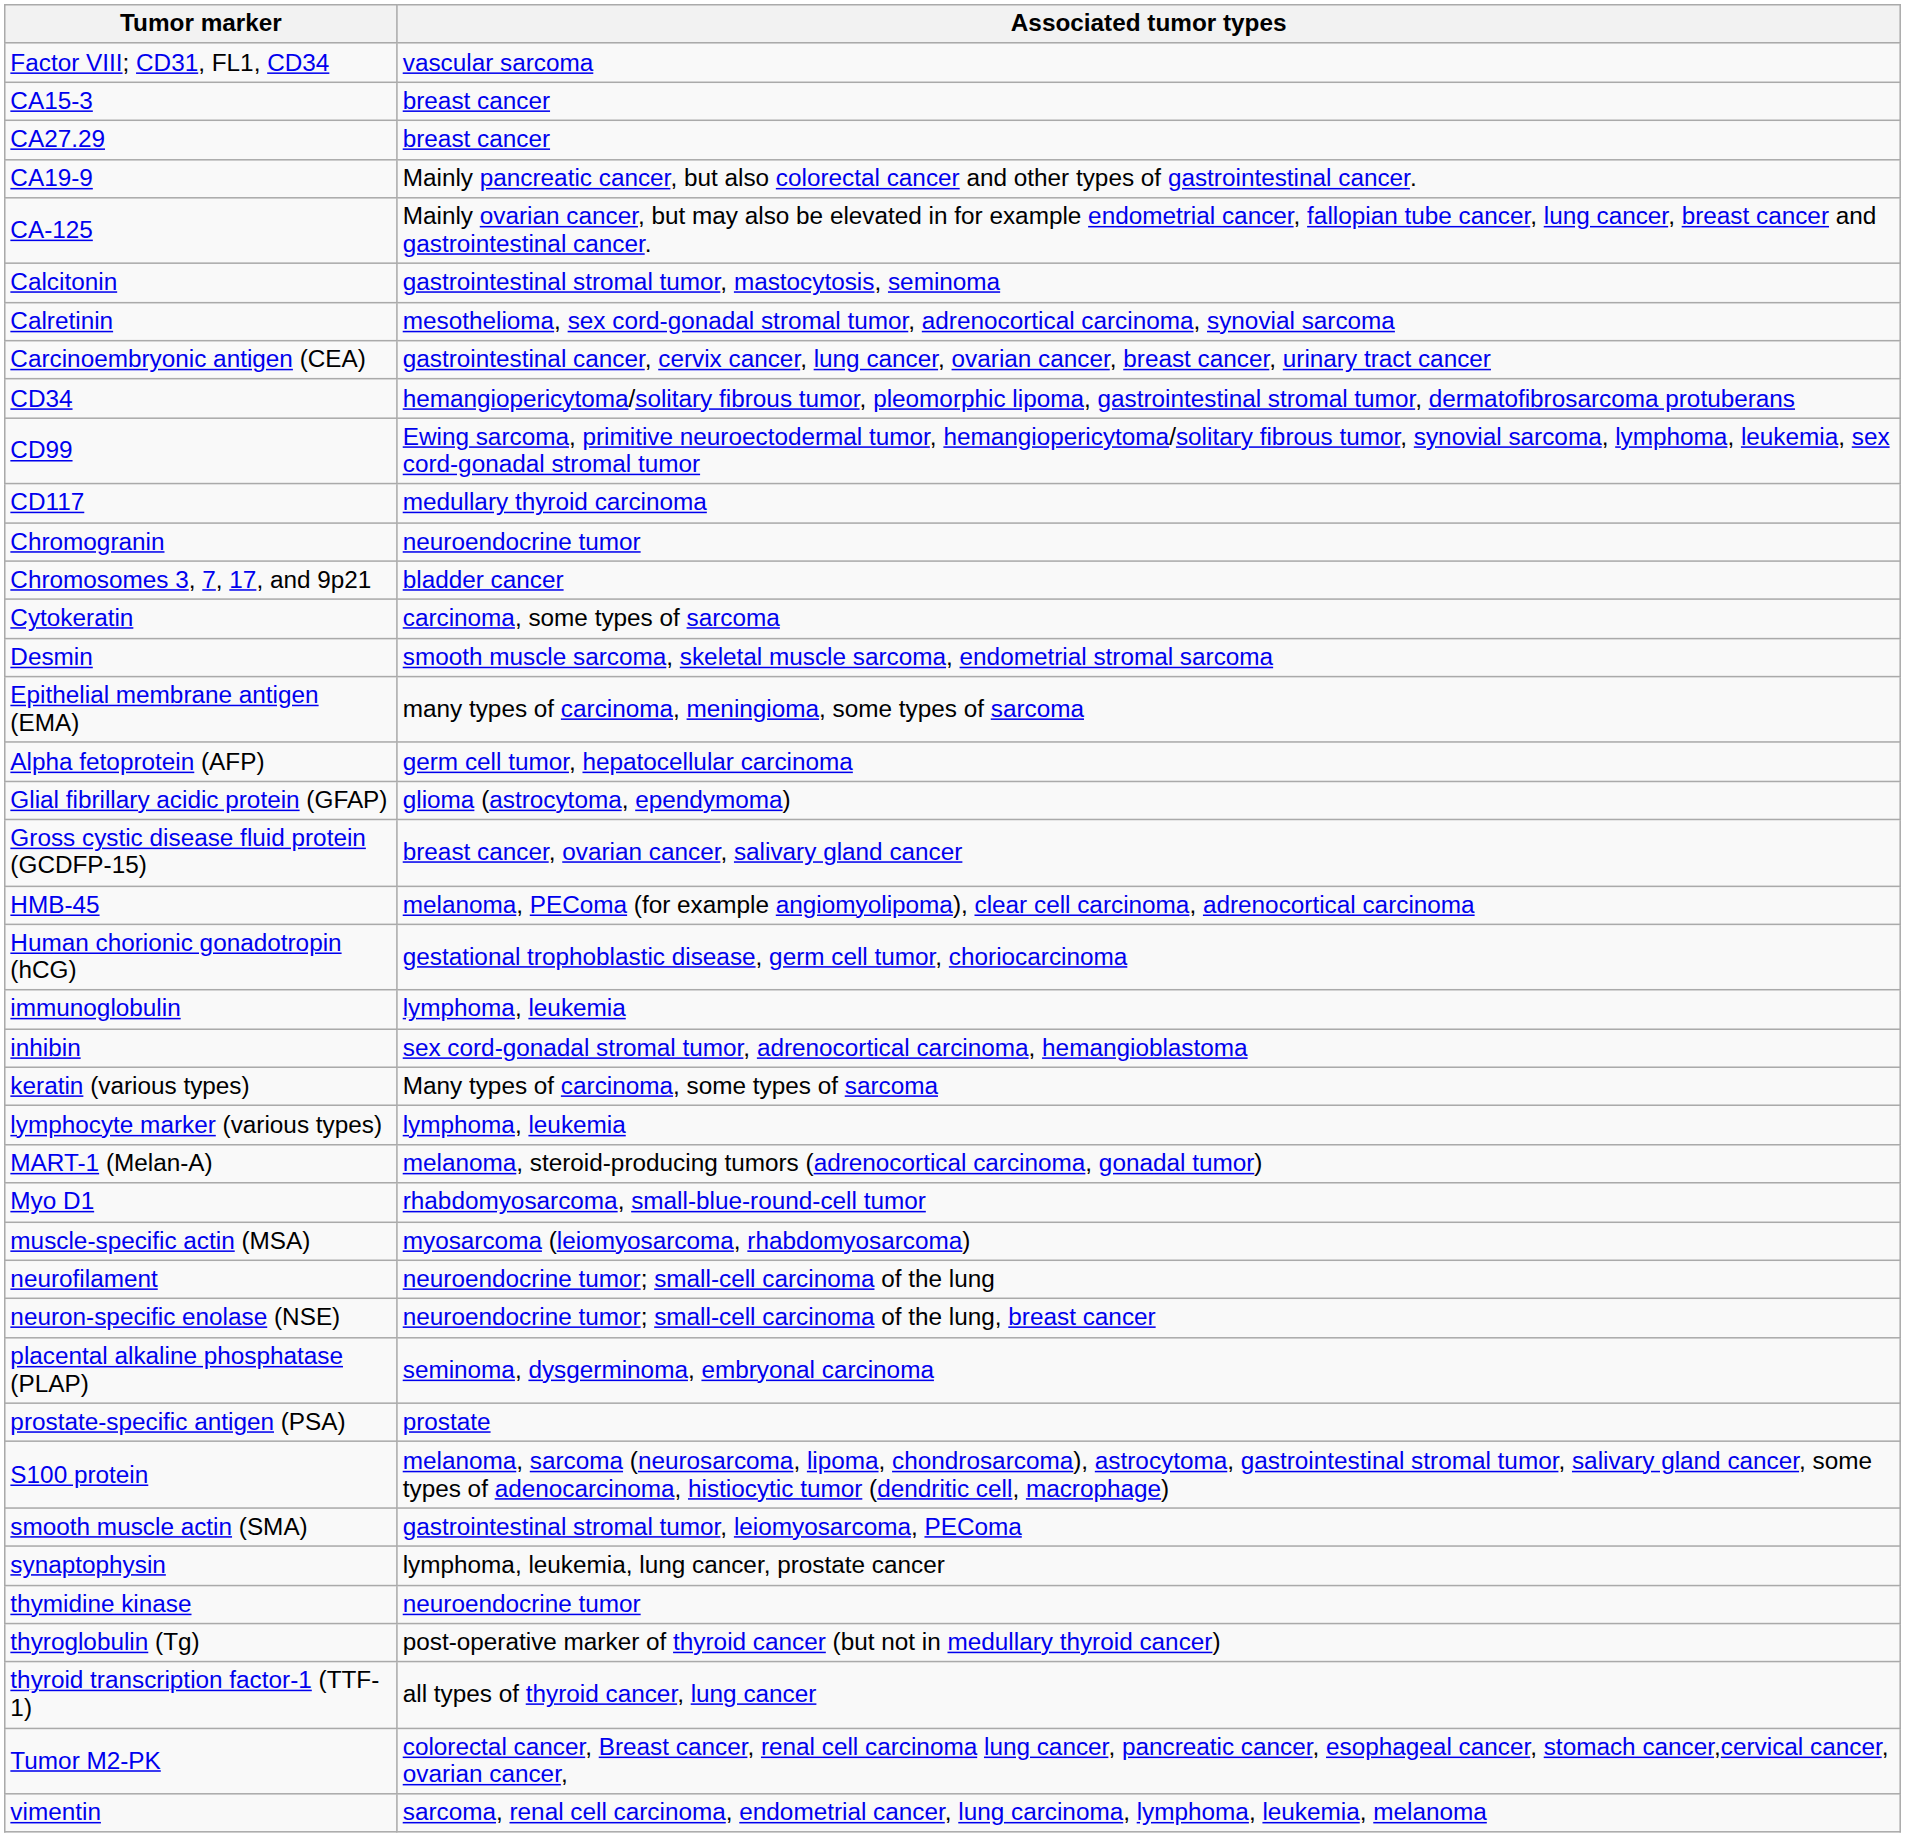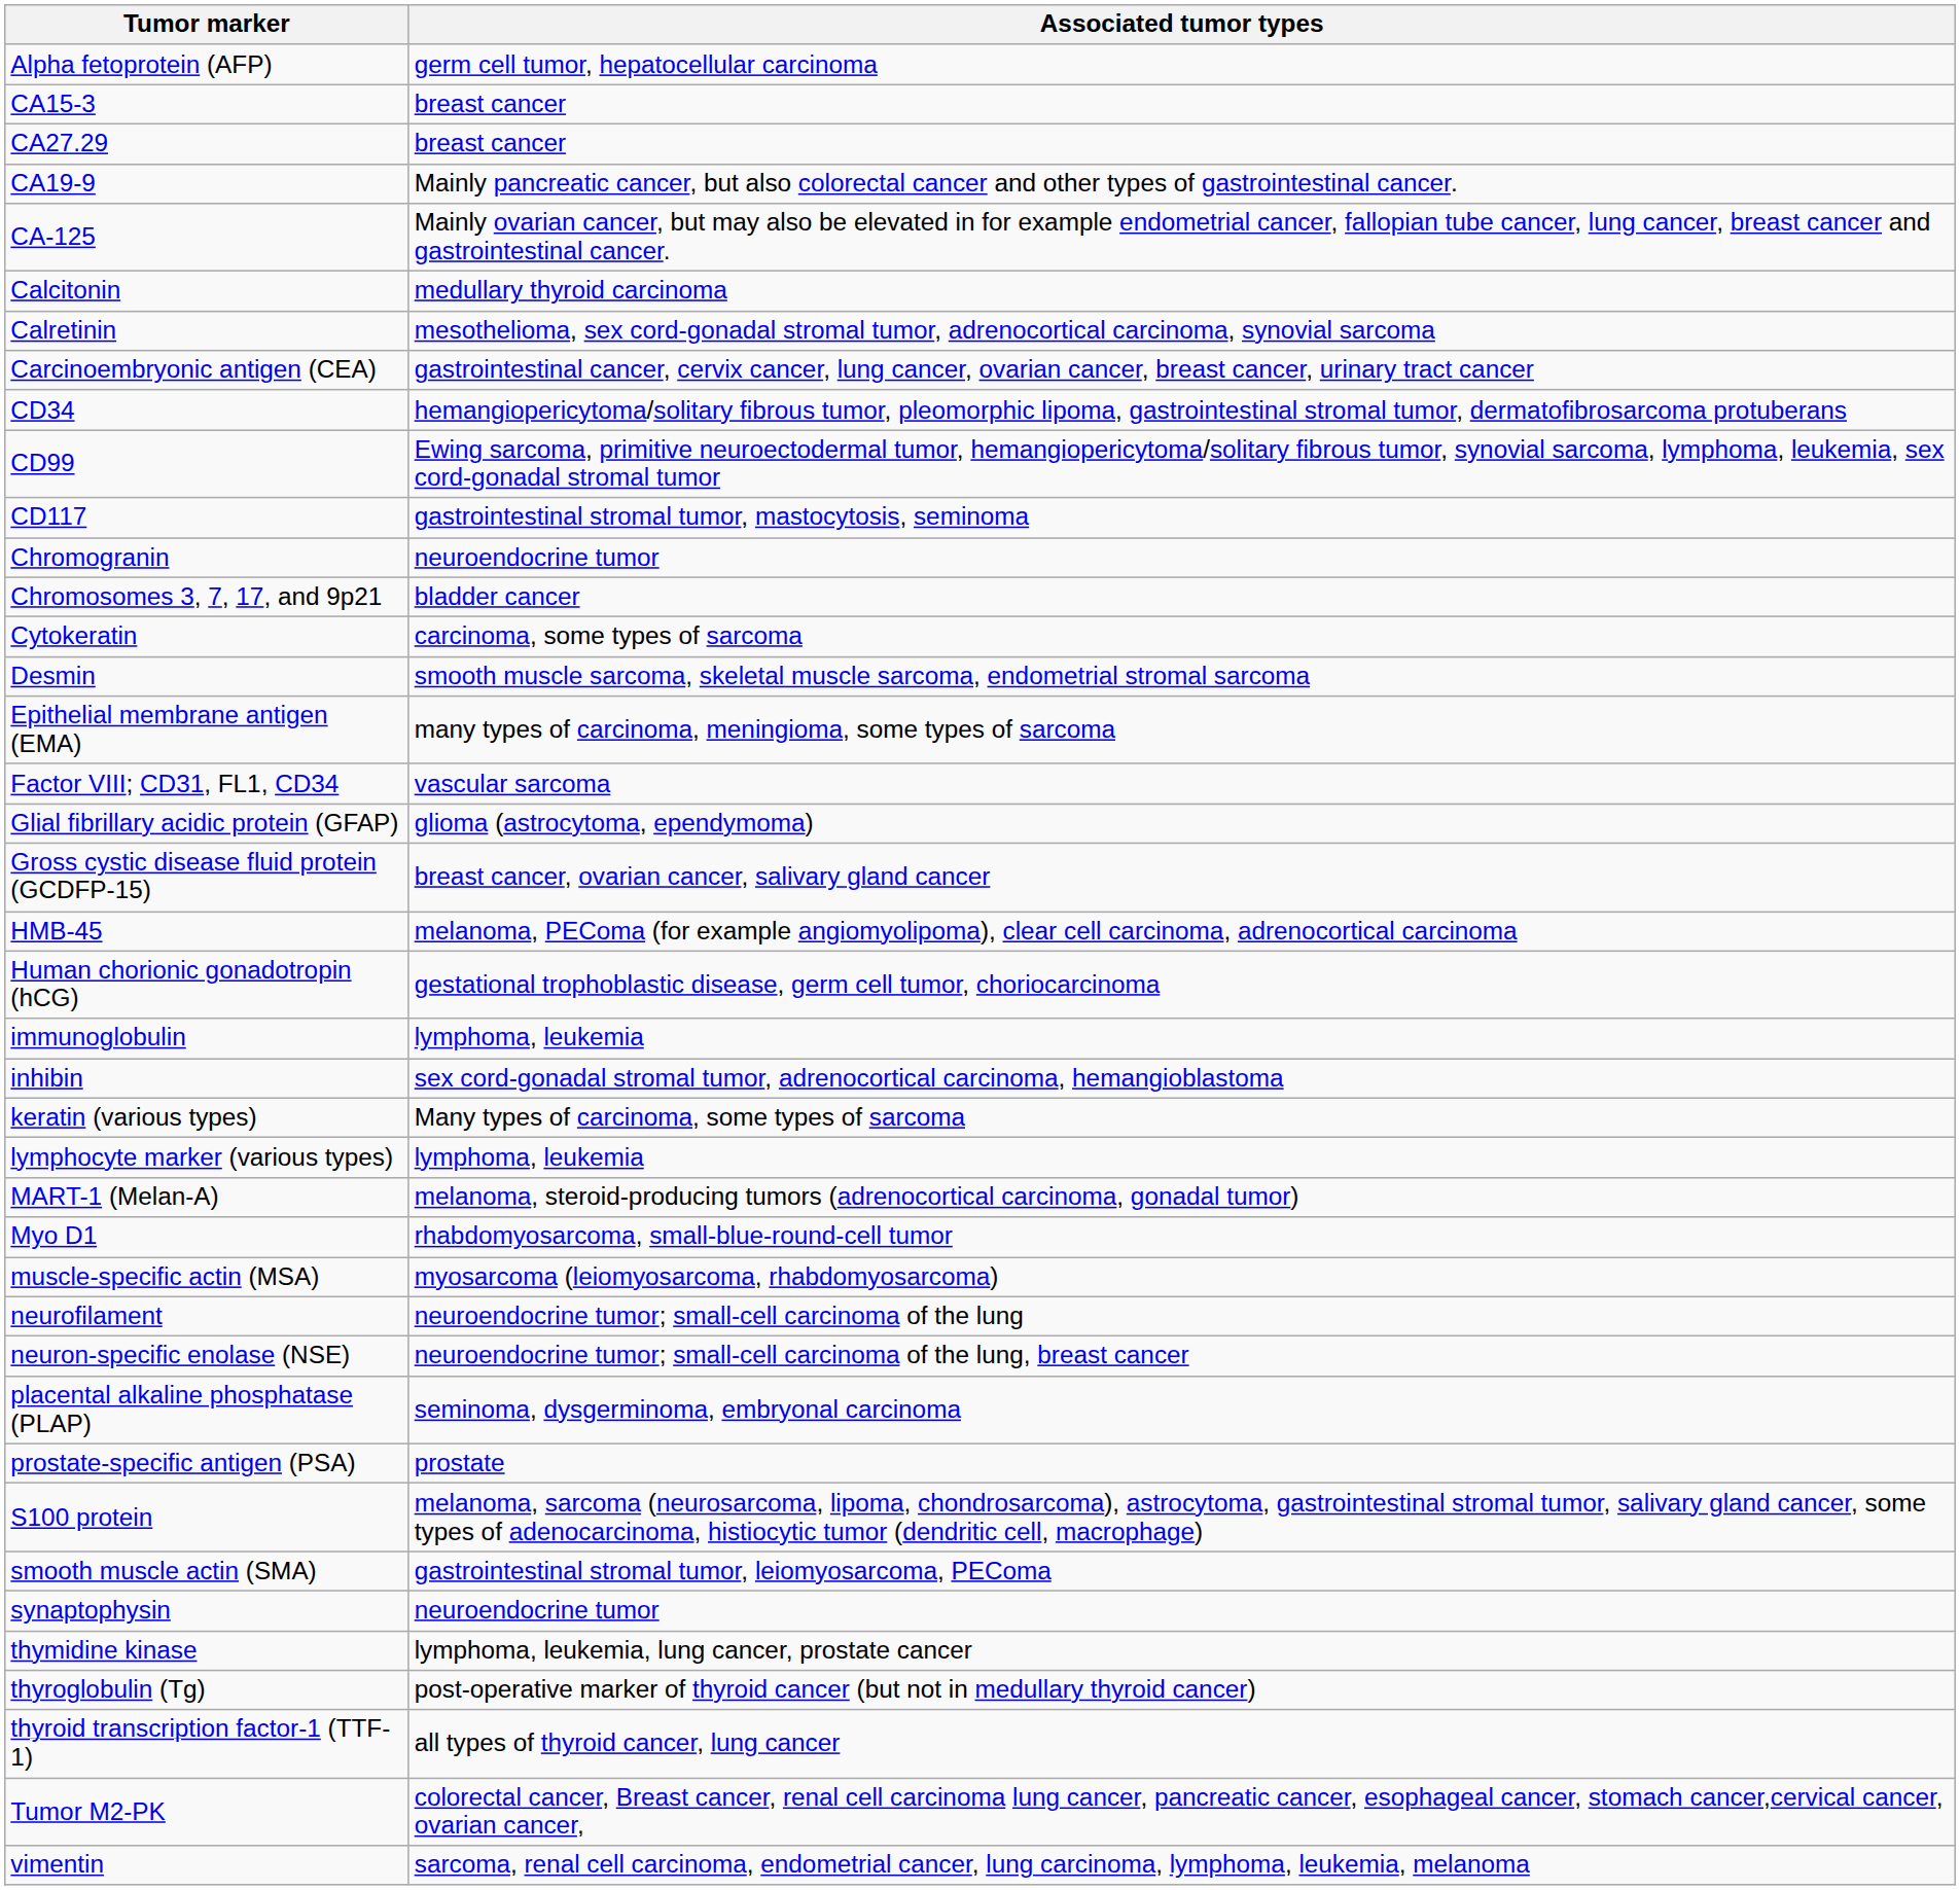rows swapped: Alpha fetoprotein (AFP) <-> Factor VIII; CD31, FL1, CD34
Calcitonin | Associated tumor types: gastrointestinal stromal tumor, mastocytosis, seminoma -> medullary thyroid carcinoma
CD117 | Associated tumor types: medullary thyroid carcinoma -> gastrointestinal stromal tumor, mastocytosis, seminoma
synaptophysin | Associated tumor types: lymphoma, leukemia, lung cancer, prostate cancer -> neuroendocrine tumor
thymidine kinase | Associated tumor types: neuroendocrine tumor -> lymphoma, leukemia, lung cancer, prostate cancer
